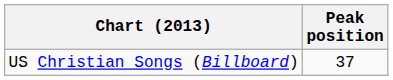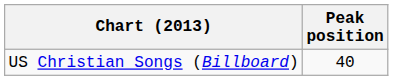US Christian Songs (Billboard) | Peak position: 37 -> 40
